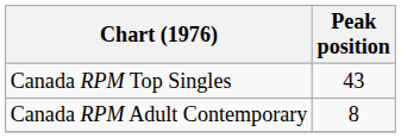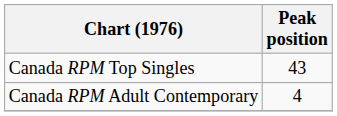Canada RPM Adult Contemporary | Peak position: 8 -> 4
